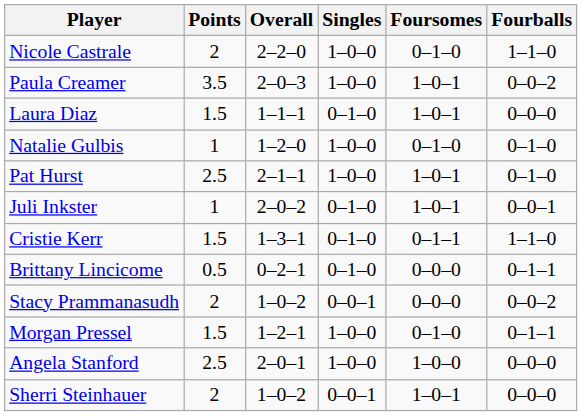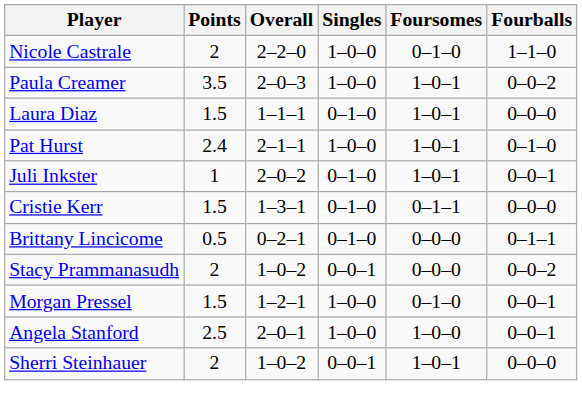- row: Natalie Gulbis | 1 | 1–2–0 | 1–0–0 | 0–1–0 | 0–1–0
Pat Hurst | Points: 2.5 -> 2.4
Cristie Kerr | Fourballs: 1–1–0 -> 0–0–0
Morgan Pressel | Fourballs: 0–1–1 -> 0–0–1
Angela Stanford | Fourballs: 0–0–0 -> 0–0–1
